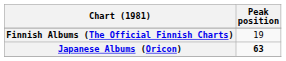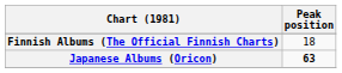Finnish Albums (The Official Finnish Charts) | Peak position: 19 -> 18
